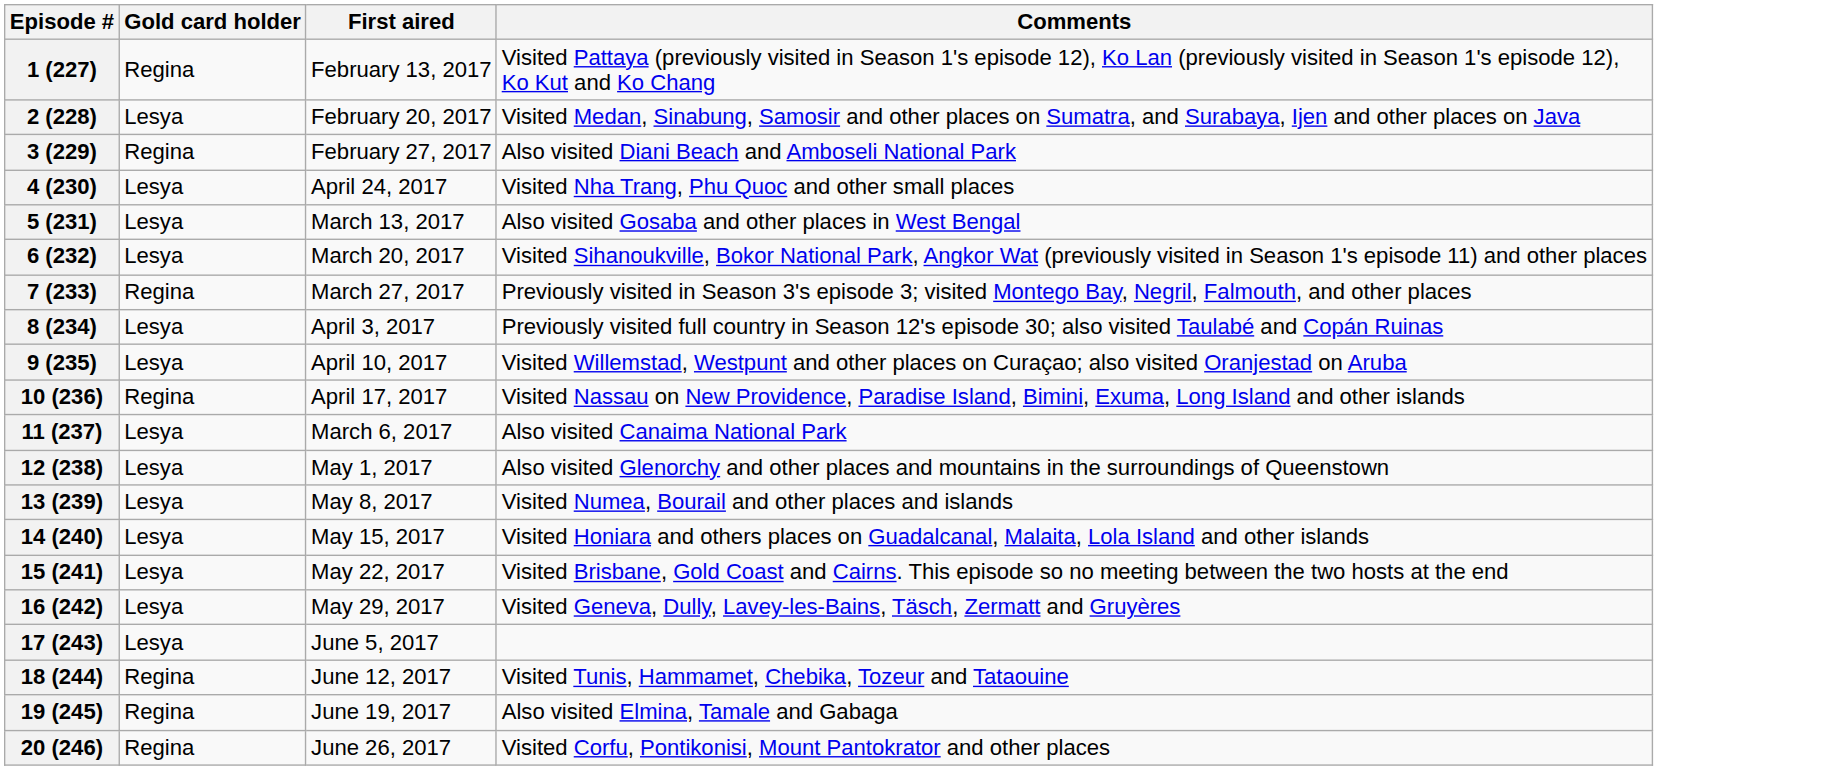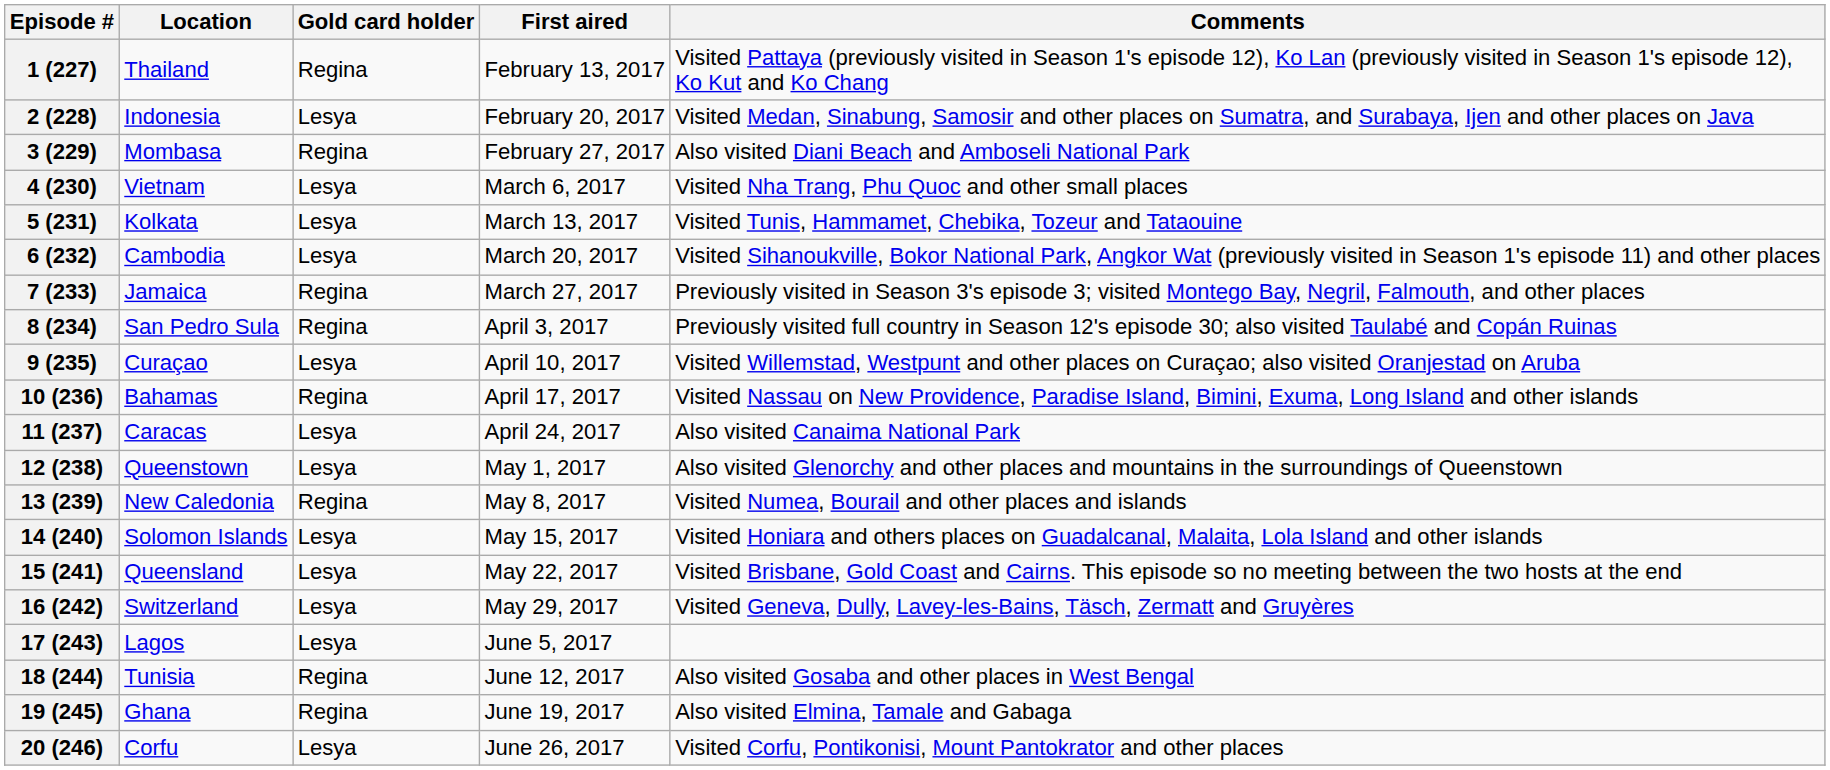+ column: Location | Thailand | Indonesia | Mombasa | Vietnam | Kolkata | Cambodia | Jamaica | San Pedro Sula | Curaçao | Bahamas | Caracas | Queenstown | New Caledonia | Solomon Islands | Queensland | Switzerland | Lagos | Tunisia | Ghana | Corfu
4 (230) | First aired: April 24, 2017 -> March 6, 2017
5 (231) | Comments: Also visited Gosaba and other places in West Bengal -> Visited Tunis, Hammamet, Chebika, Tozeur and Tataouine
8 (234) | Gold card holder: Lesya -> Regina
11 (237) | First aired: March 6, 2017 -> April 24, 2017
13 (239) | Gold card holder: Lesya -> Regina
18 (244) | Comments: Visited Tunis, Hammamet, Chebika, Tozeur and Tataouine -> Also visited Gosaba and other places in West Bengal
20 (246) | Gold card holder: Regina -> Lesya
